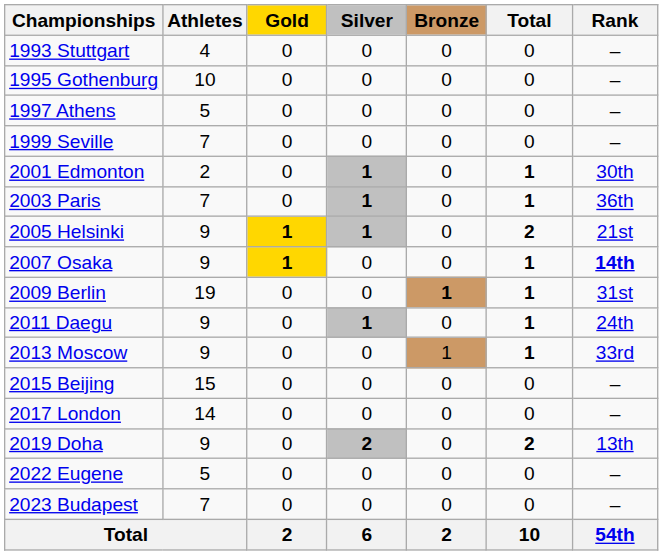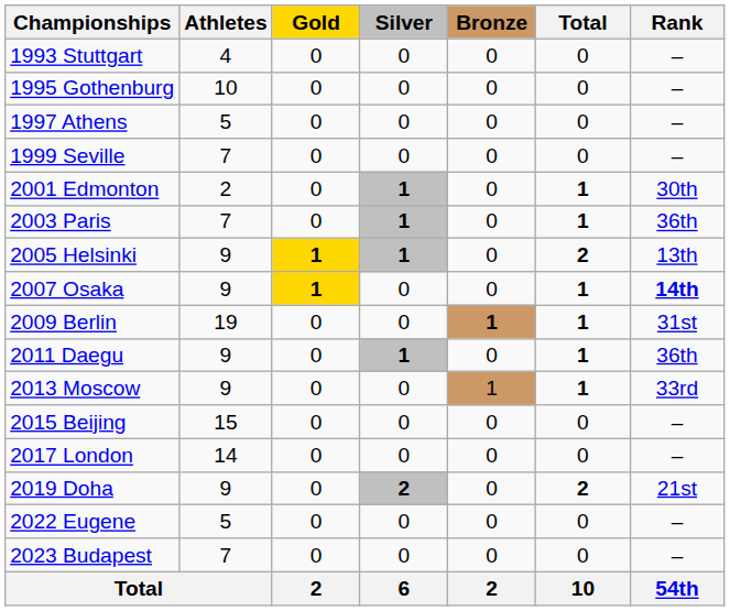2005 Helsinki | Rank: 21st -> 13th
2011 Daegu | Rank: 24th -> 36th
2019 Doha | Rank: 13th -> 21st
